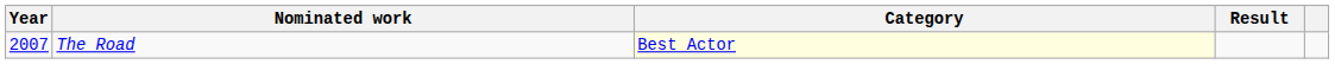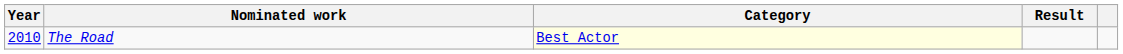The Road | Year: 2007 -> 2010
